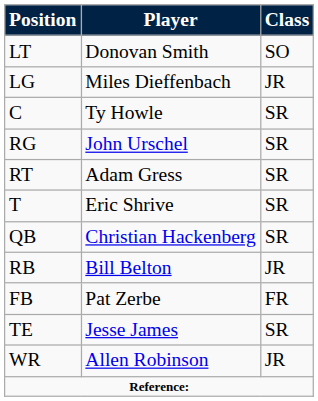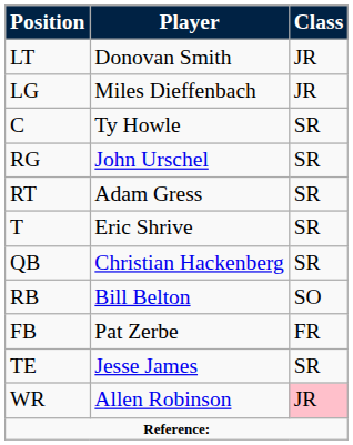LT | Class: SO -> JR
RB | Class: JR -> SO
WR | Class: no background -> pink background
